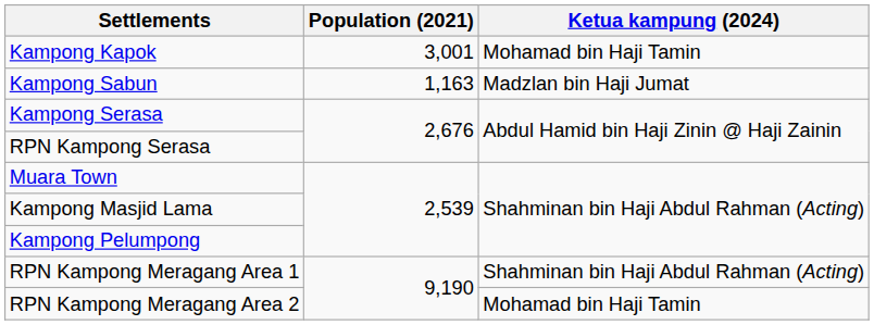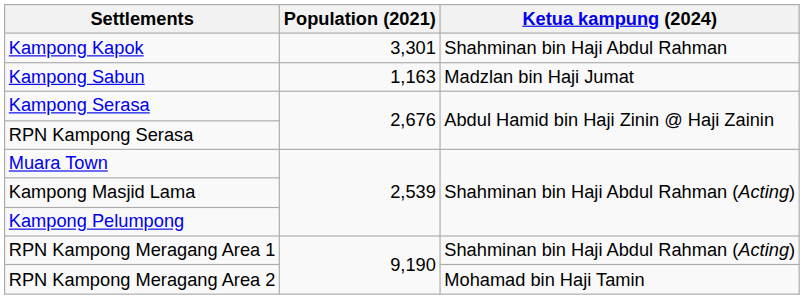Kampong Kapok | Population (2021): 3,001 -> 3,301
Kampong Kapok | Ketua kampung (2024): Mohamad bin Haji Tamin -> Shahminan bin Haji Abdul Rahman
